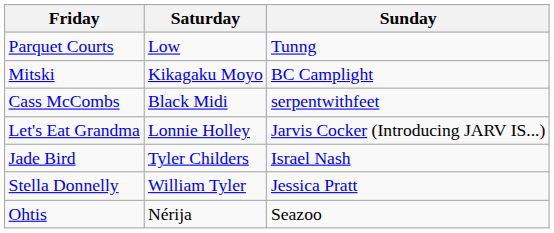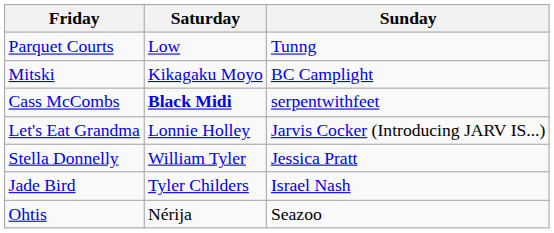Cass McCombs | Saturday: normal -> bold
rows swapped: Jade Bird <-> Stella Donnelly
